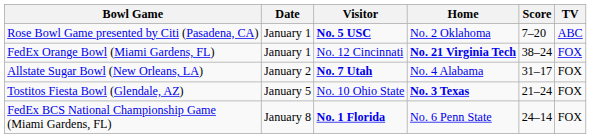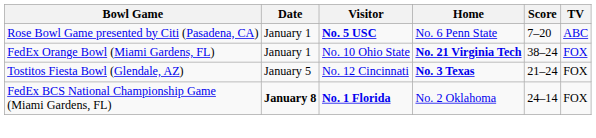Rose Bowl Game presented by Citi (Pasadena, CA) | Home: No. 2 Oklahoma -> No. 6 Penn State
FedEx Orange Bowl (Miami Gardens, FL) | Visitor: No. 12 Cincinnati -> No. 10 Ohio State
- row: Allstate Sugar Bowl (New Orleans, LA) | January 2 | No. 7 Utah | No. 4 Alabama | 31–17 | FOX
Tostitos Fiesta Bowl (Glendale, AZ) | Visitor: No. 10 Ohio State -> No. 12 Cincinnati
FedEx BCS National Championship Game (Miami Gardens, FL) | Date: normal -> bold
FedEx BCS National Championship Game (Miami Gardens, FL) | Home: No. 6 Penn State -> No. 2 Oklahoma
